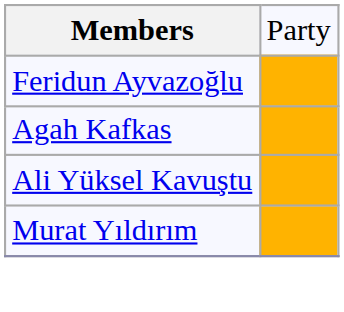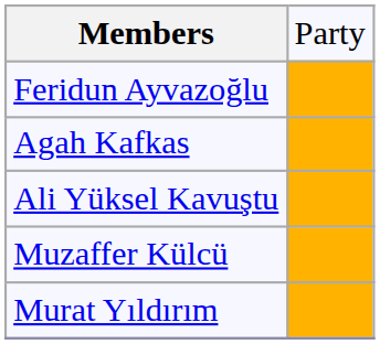+ row: Muzaffer Külcü
